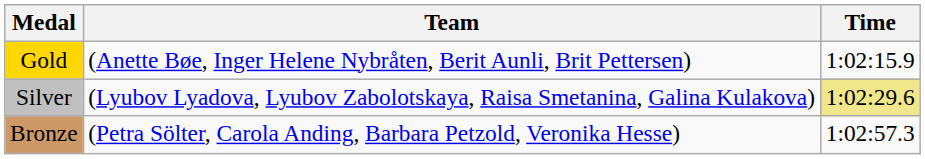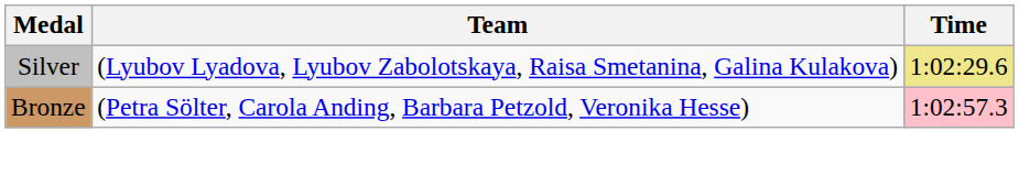- row: Gold | (Anette Bøe, Inger Helene Nybråten, Berit Aunli, Brit Pettersen) | 1:02:15.9
Bronze | Time: no background -> pink background
